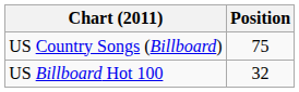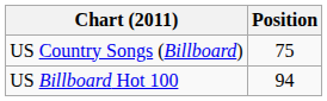US Billboard Hot 100 | Position: 32 -> 94
